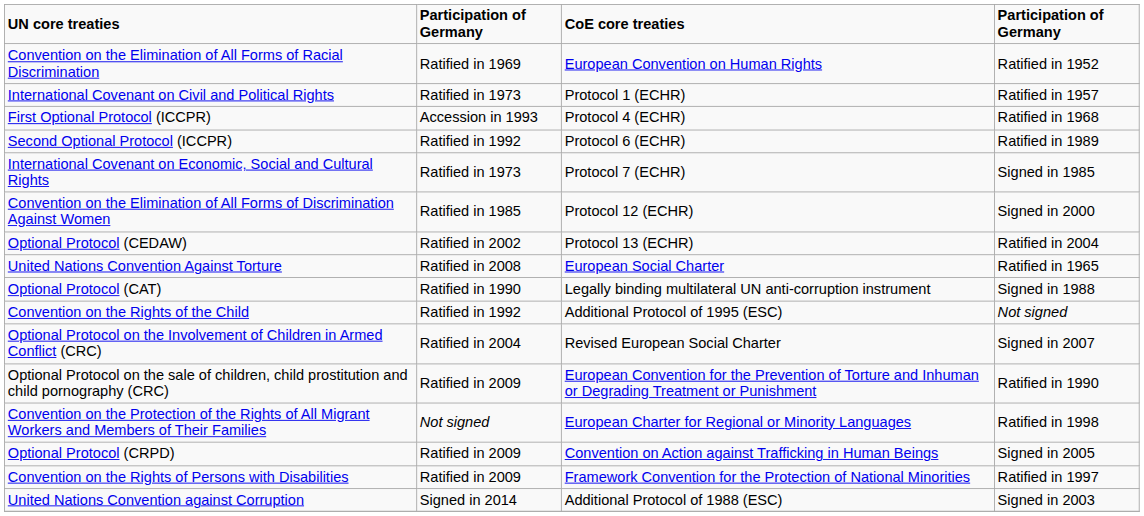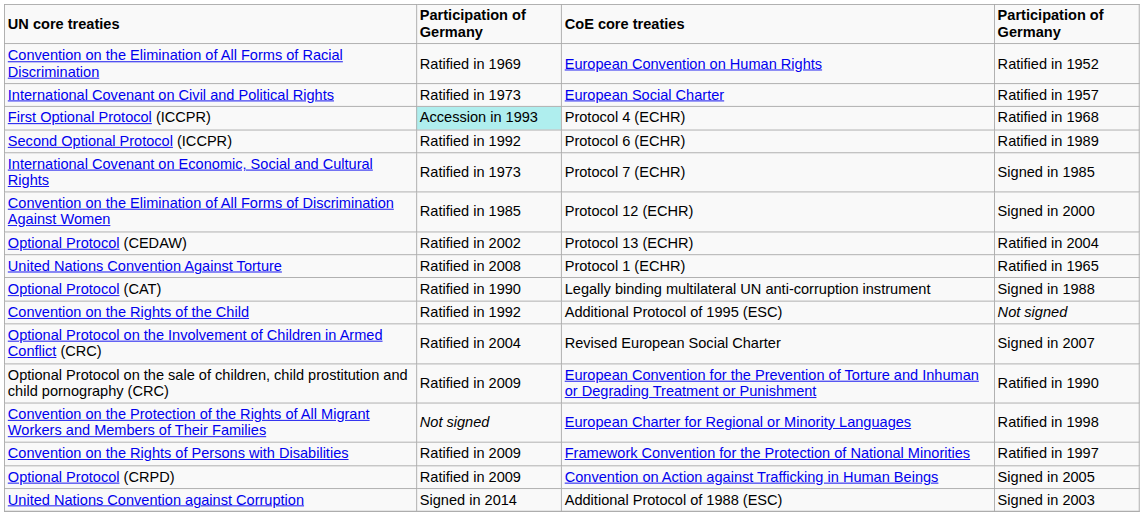International Covenant on Civil and Political Rights | CoE core treaties: Protocol 1 (ECHR) -> European Social Charter
First Optional Protocol (ICCPR) | column 2: no background -> paleturquoise background
United Nations Convention Against Torture | CoE core treaties: European Social Charter -> Protocol 1 (ECHR)
rows swapped: Convention on the Rights of Persons with Disabilities <-> Optional Protocol (CRPD)
